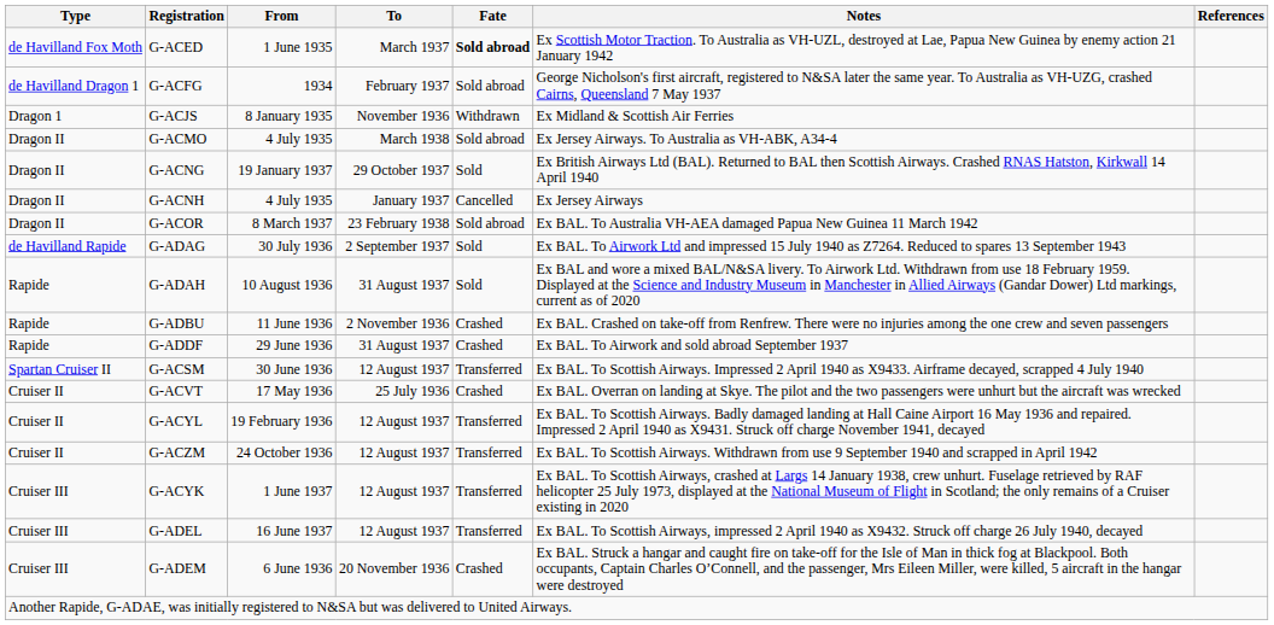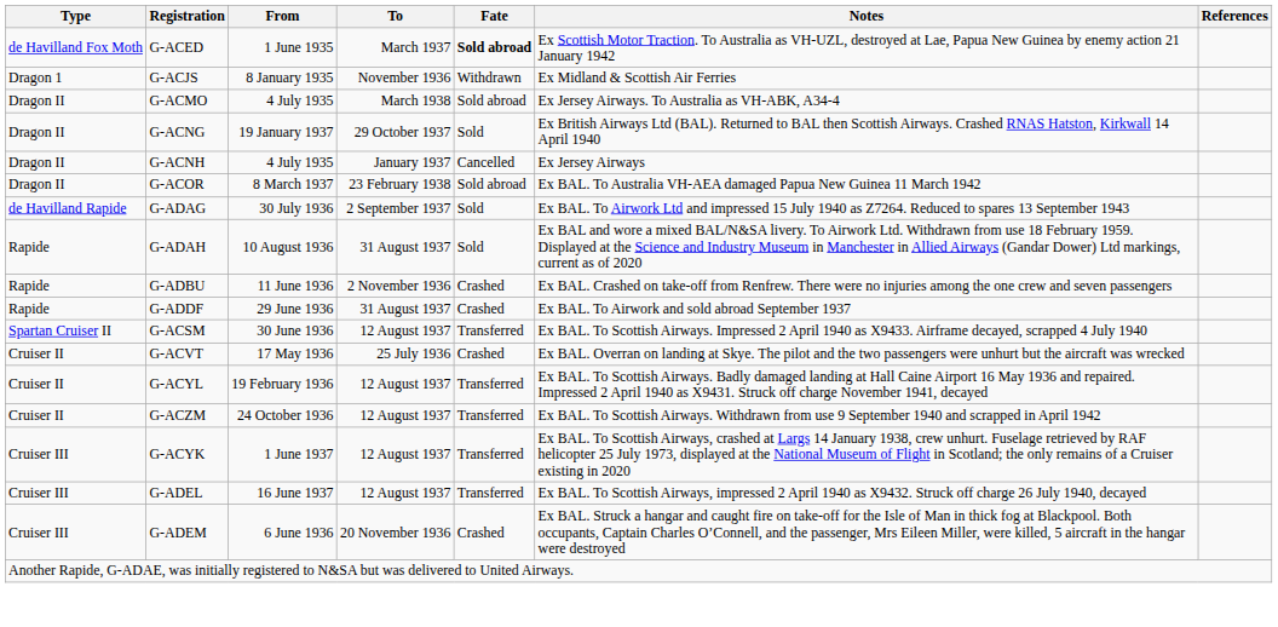- row: de Havilland Dragon 1 | G-ACFG | 1934 | February 1937 | Sold abroad | George Nicholson's first aircraft, registered to N&SA later the same year. To Australia as VH-UZG, crashed Cairns, Queensland 7 May 1937
